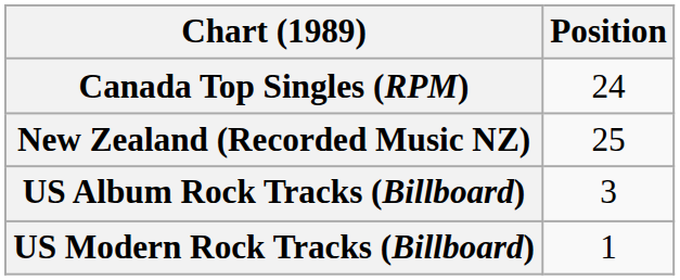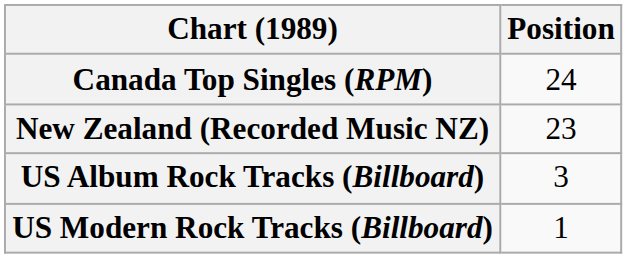New Zealand (Recorded Music NZ) | Position: 25 -> 23
